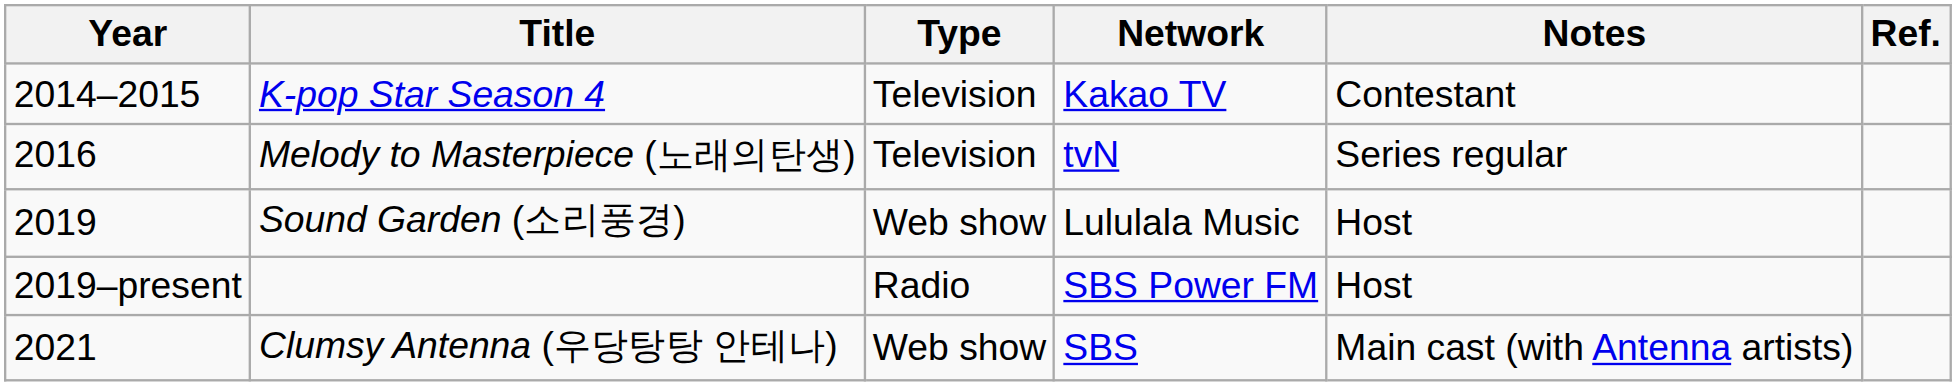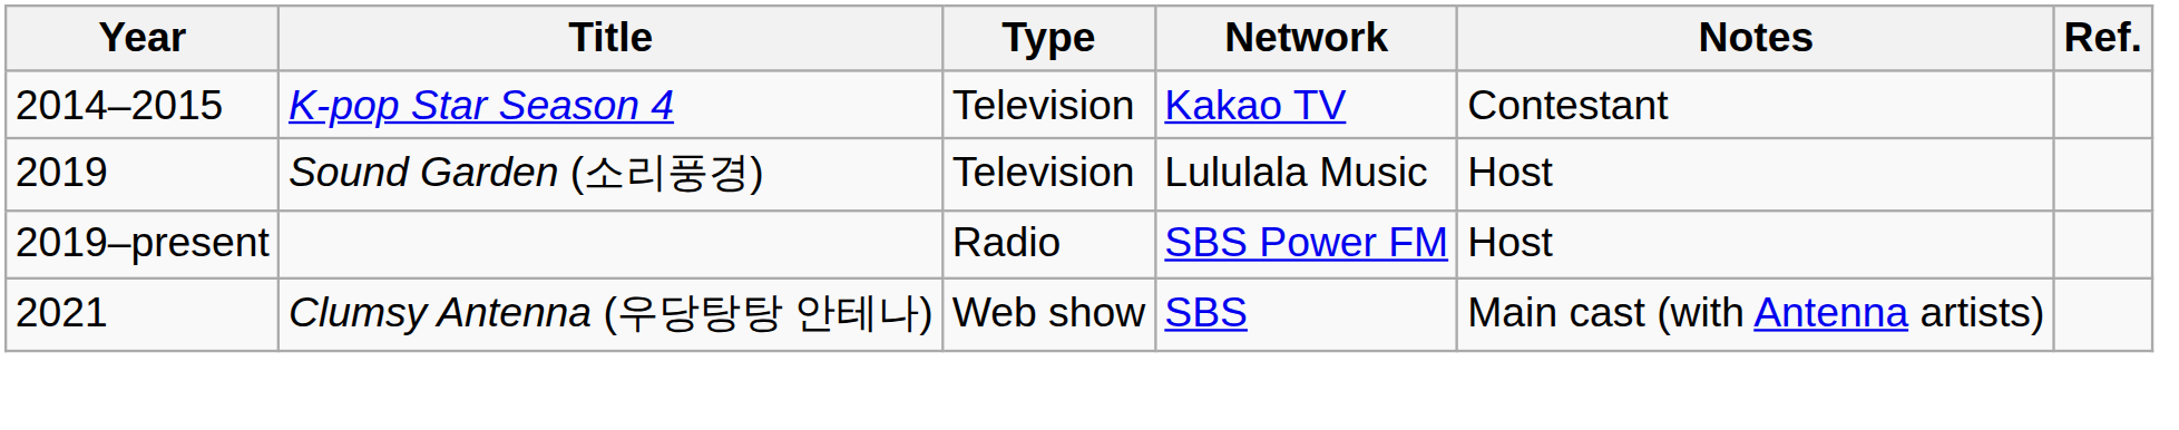- row: 2016 | Melody to Masterpiece (노래의탄생) | Television | tvN | Series regular
Sound Garden (소리풍경) | Type: Web show -> Television
